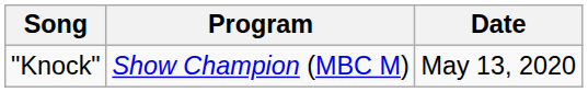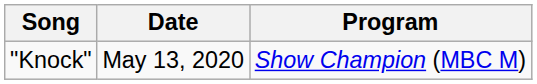columns swapped: Program <-> Date
